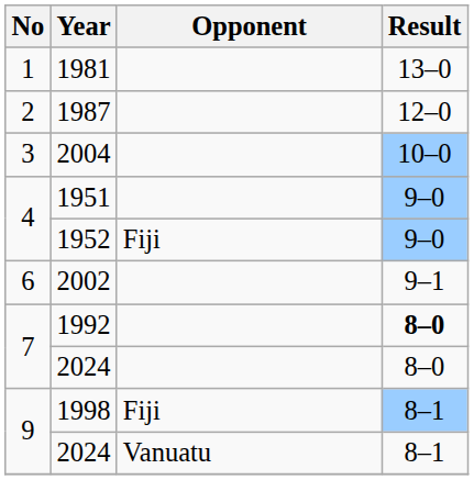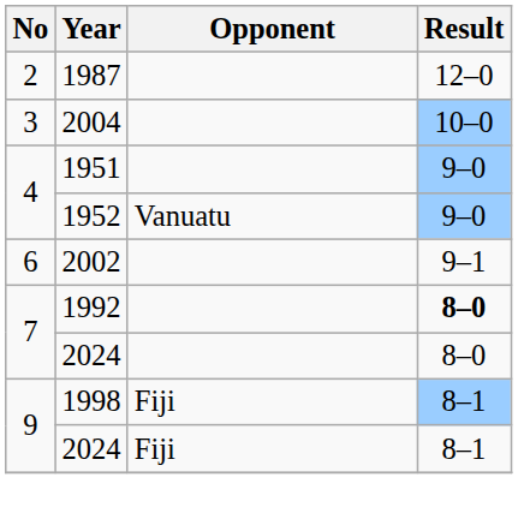- row: 1 | 1981 | 13–0
1952 | Opponent: Fiji -> Vanuatu
9 / 2024 | Opponent: Vanuatu -> Fiji
